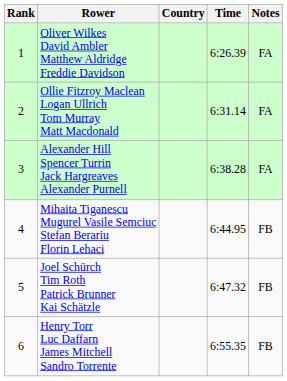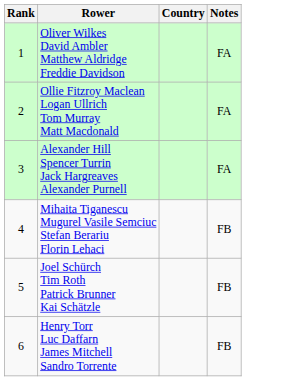- column: Time | 6:26.39 | 6:31.14 | 6:38.28 | 6:44.95 | 6:47.32 | 6:55.35
